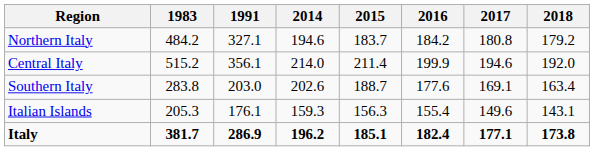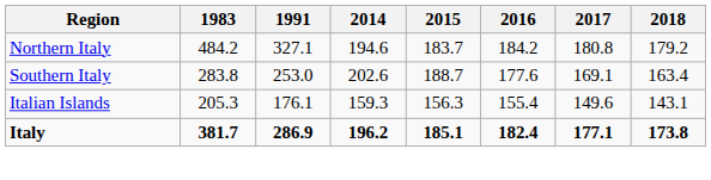- row: Central Italy | 515.2 | 356.1 | 214.0 | 211.4 | 199.9 | 194.6 | 192.0
Southern Italy | 1991: 203.0 -> 253.0
